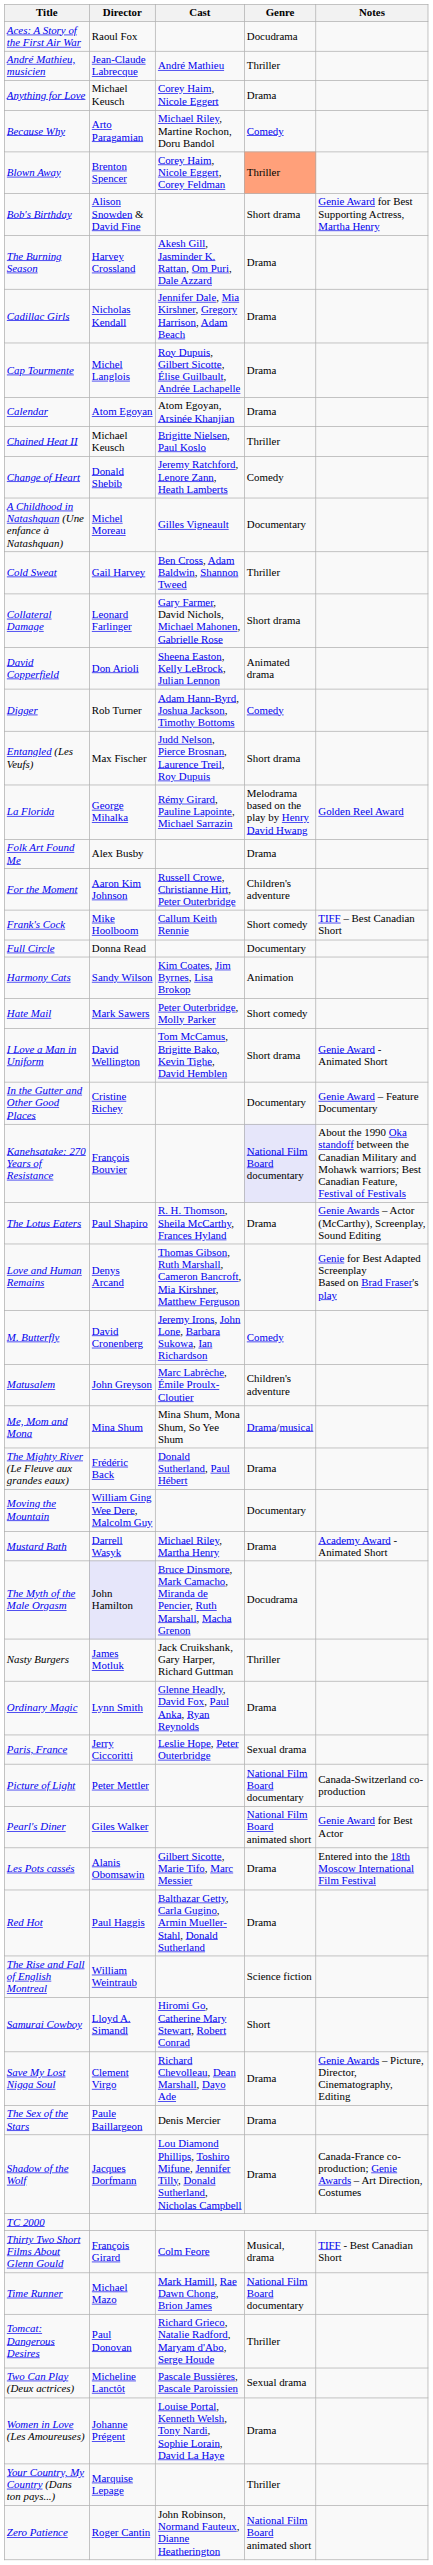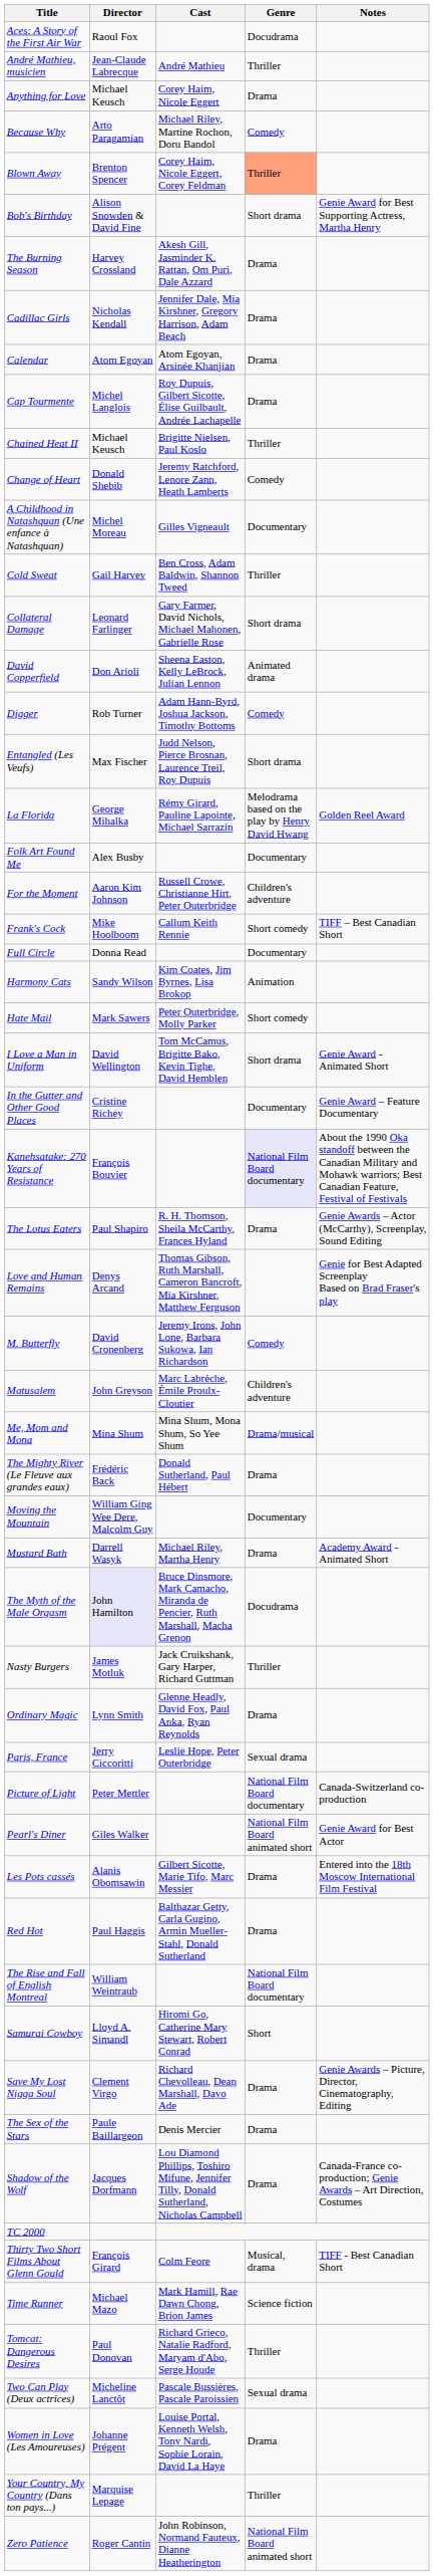rows swapped: Calendar <-> Cap Tourmente
Folk Art Found Me | Genre: Drama -> Documentary
The Rise and Fall of English Montreal | Genre: Science fiction -> National Film Board documentary
Time Runner | Genre: National Film Board documentary -> Science fiction
